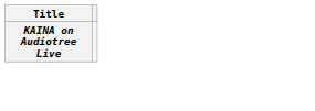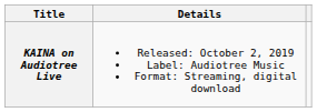+ column: Details | Released: October 2, 2019 Label: Audiotree Music Format: Streaming, digital download
